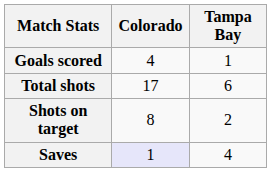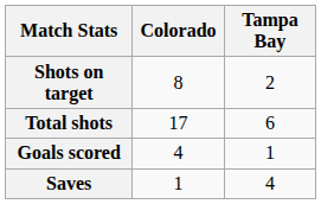rows swapped: Goals scored <-> Shots on target
Saves | Colorado: lavender background -> no background
